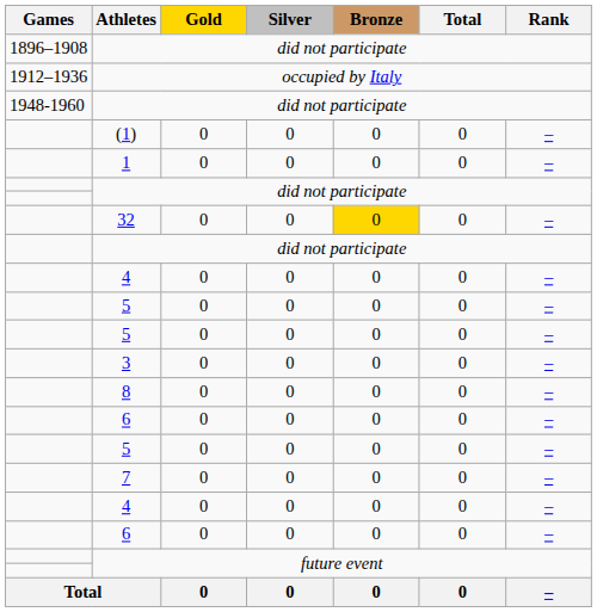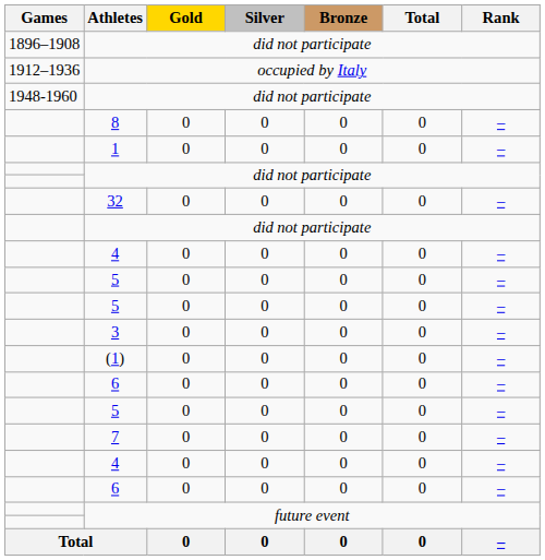rows swapped: (1) <-> 8
32 | Bronze: gold background -> no background
